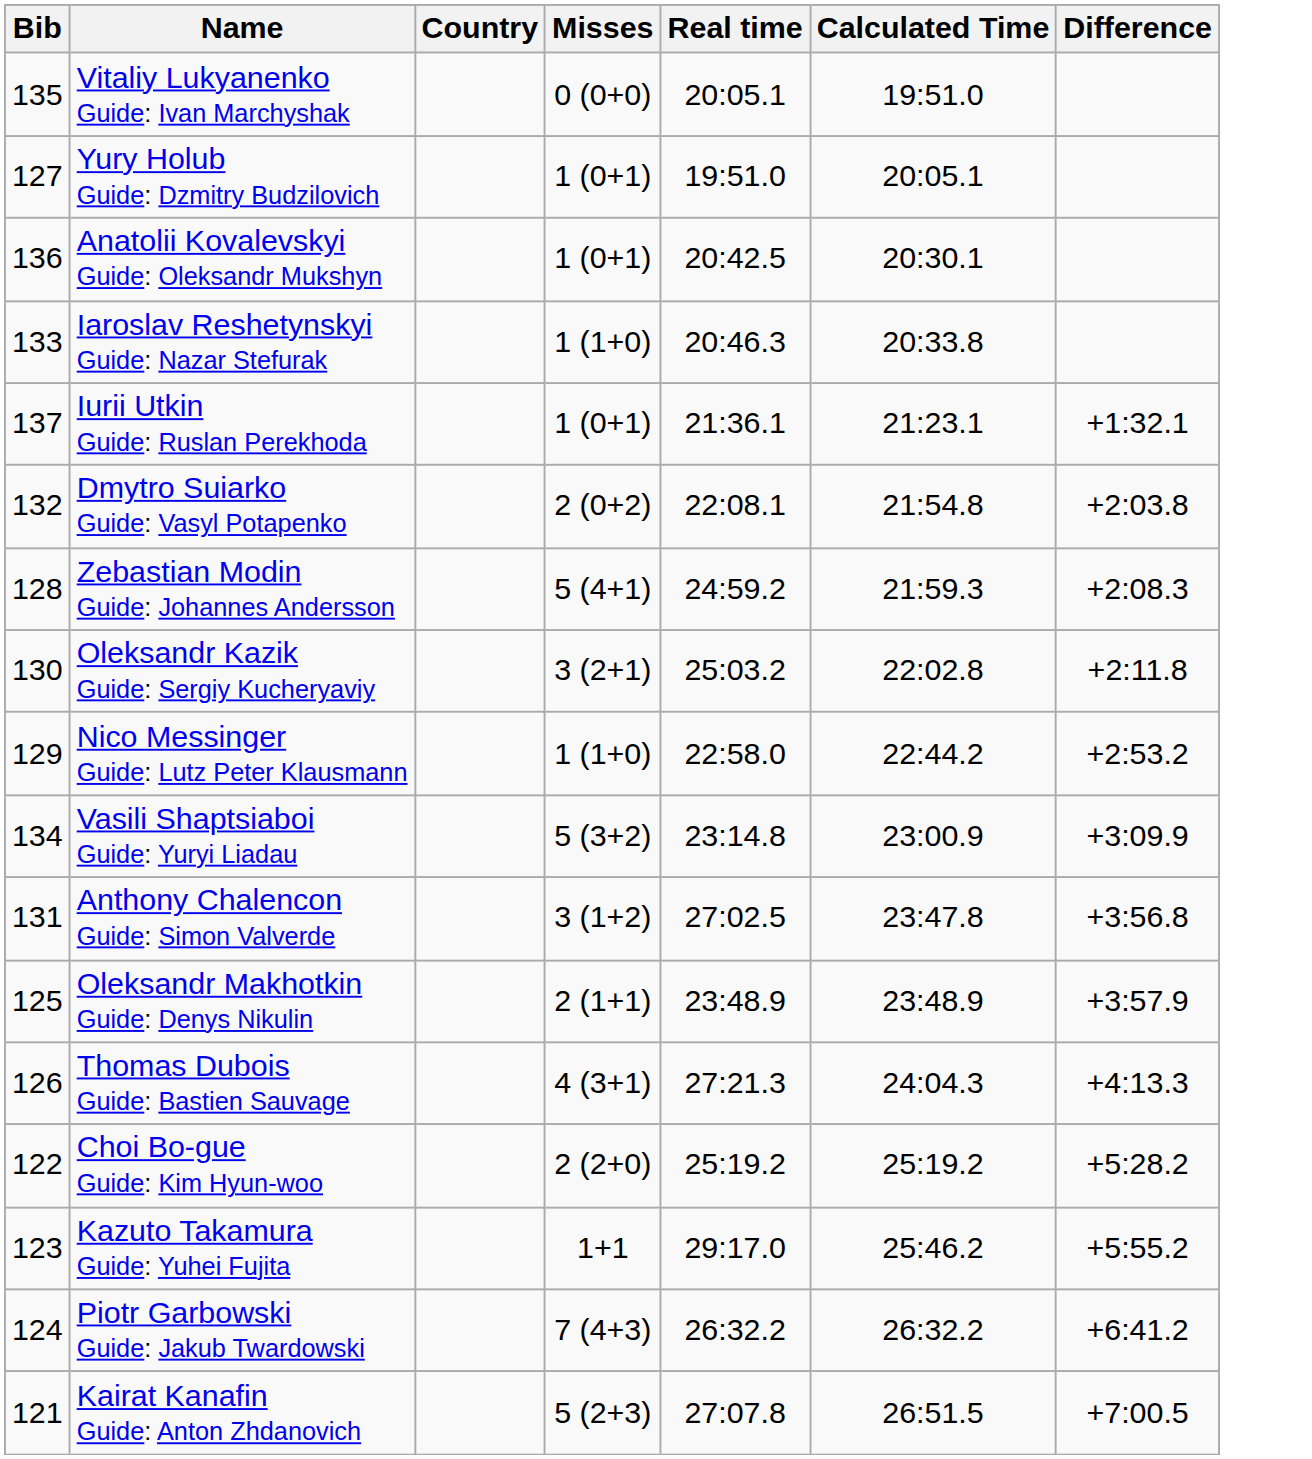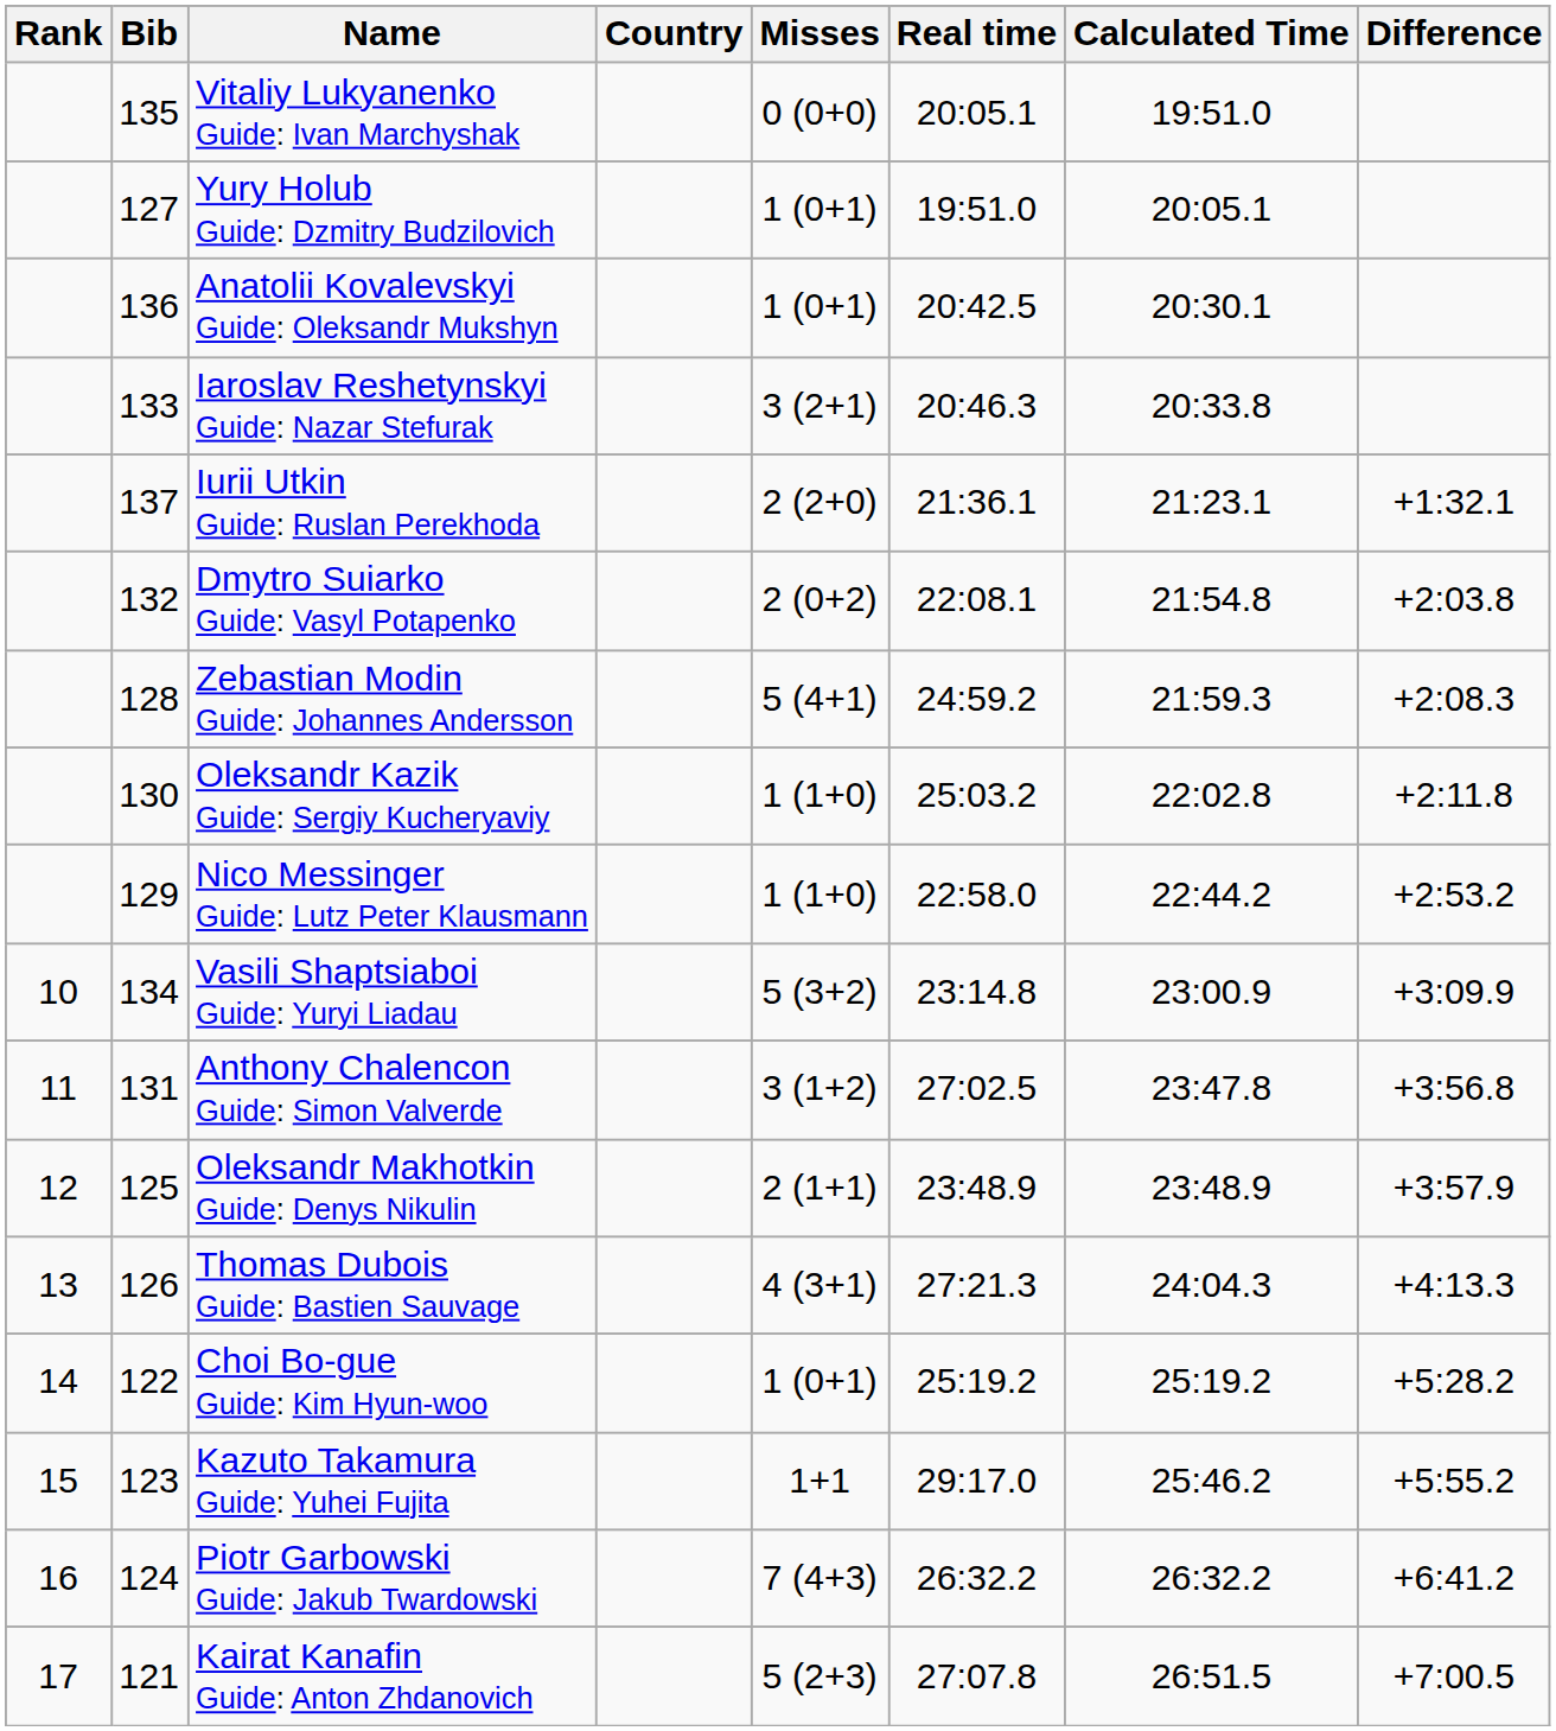+ column: Rank | 10 | 11 | 12 | 13 | 14 | 15 | 16 | 17
Iaroslav Reshetynskyi Guide: Nazar Stefurak | Misses: 1 (1+0) -> 3 (2+1)
Iurii Utkin Guide: Ruslan Perekhoda | Misses: 1 (0+1) -> 2 (2+0)
Oleksandr Kazik Guide: Sergiy Kucheryaviy | Misses: 3 (2+1) -> 1 (1+0)
Choi Bo-gue Guide: Kim Hyun-woo | Misses: 2 (2+0) -> 1 (0+1)
